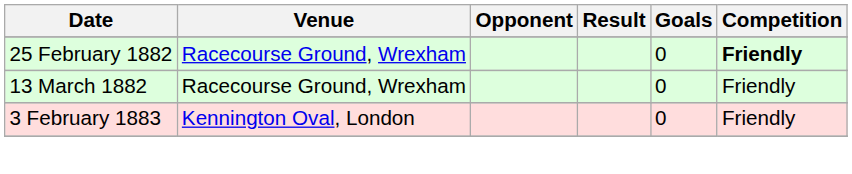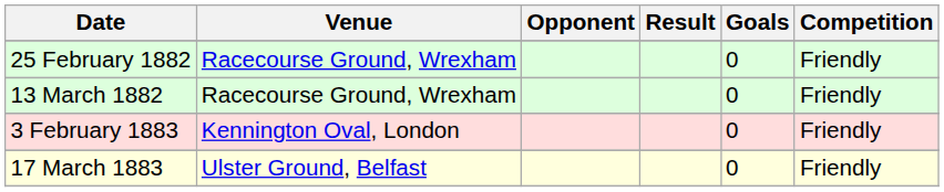25 February 1882 | Competition: bold -> normal
+ row: 17 March 1883 | Ulster Ground, Belfast | 0 | Friendly
